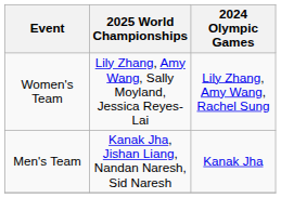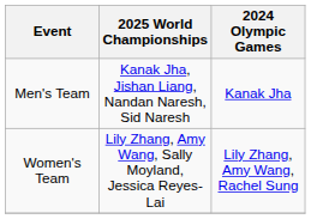rows swapped: Men's Team <-> Women's Team
